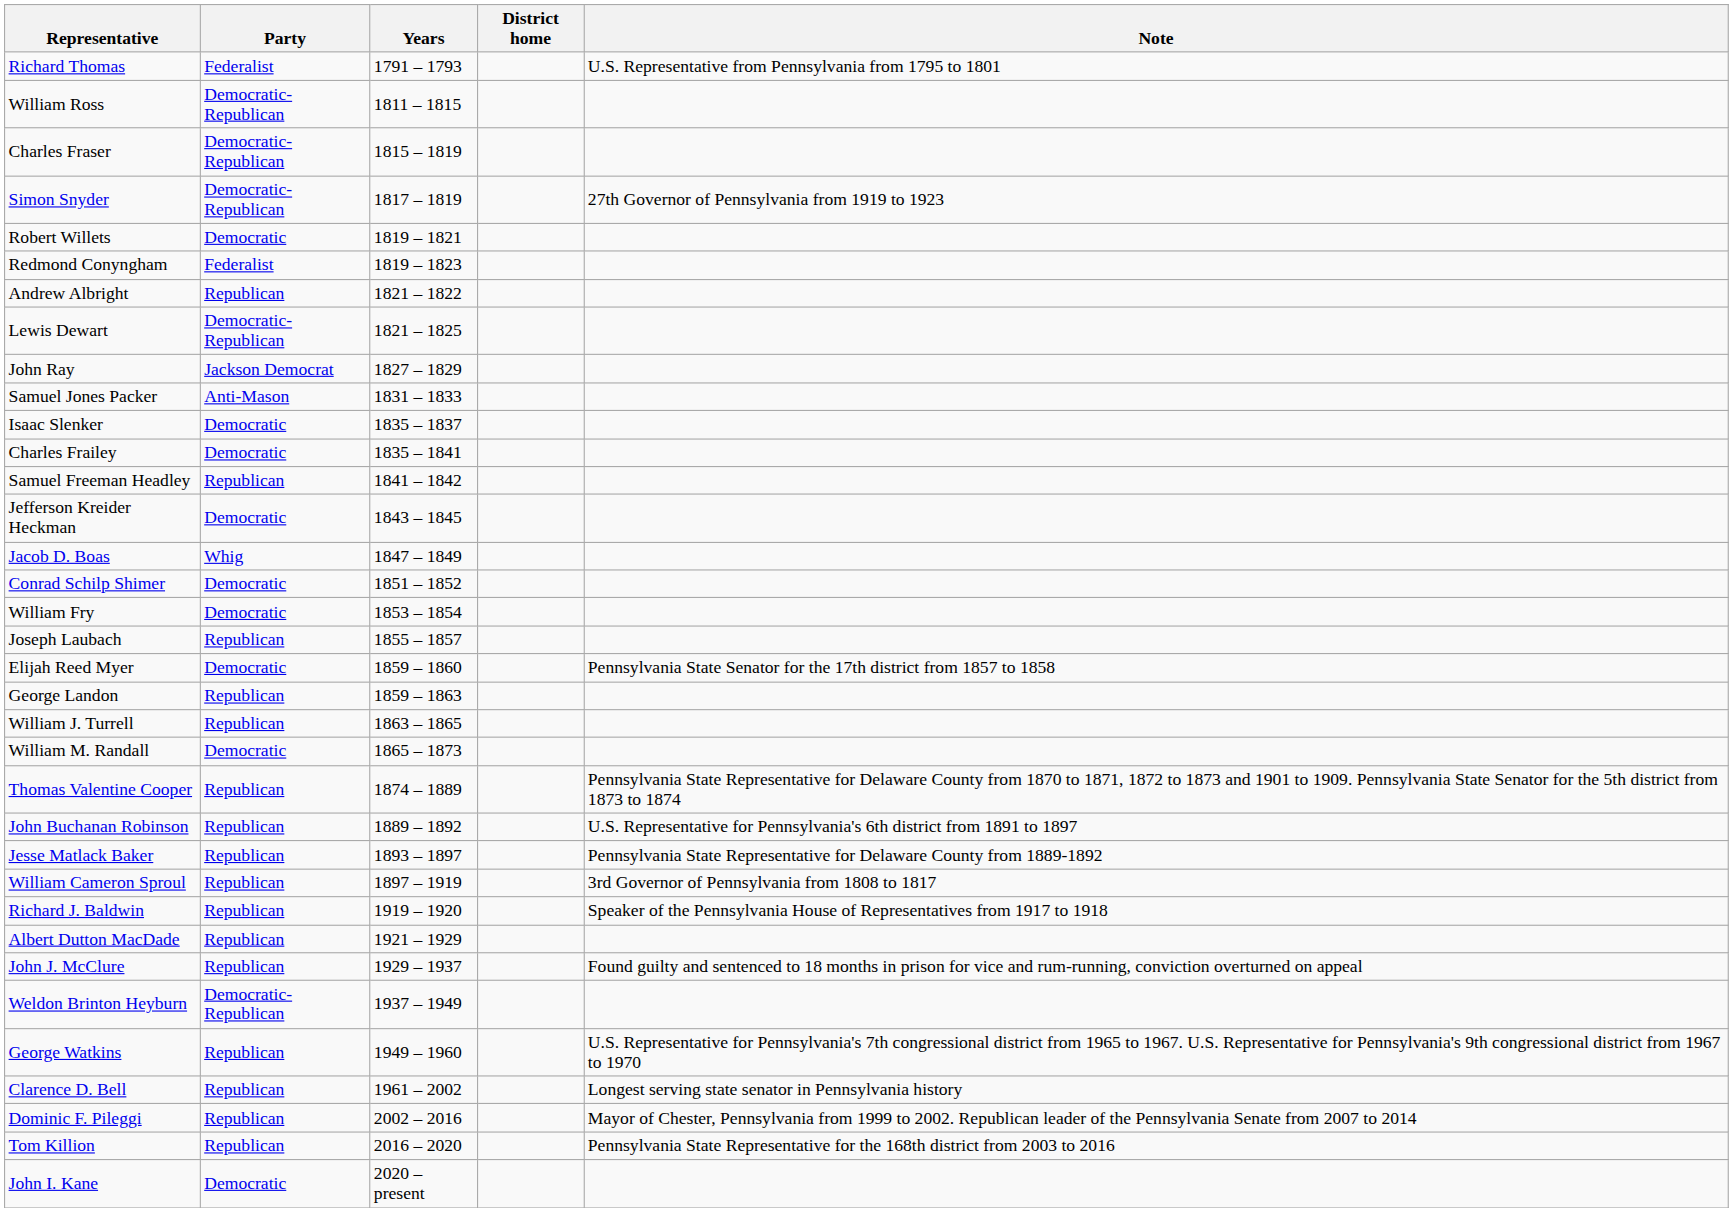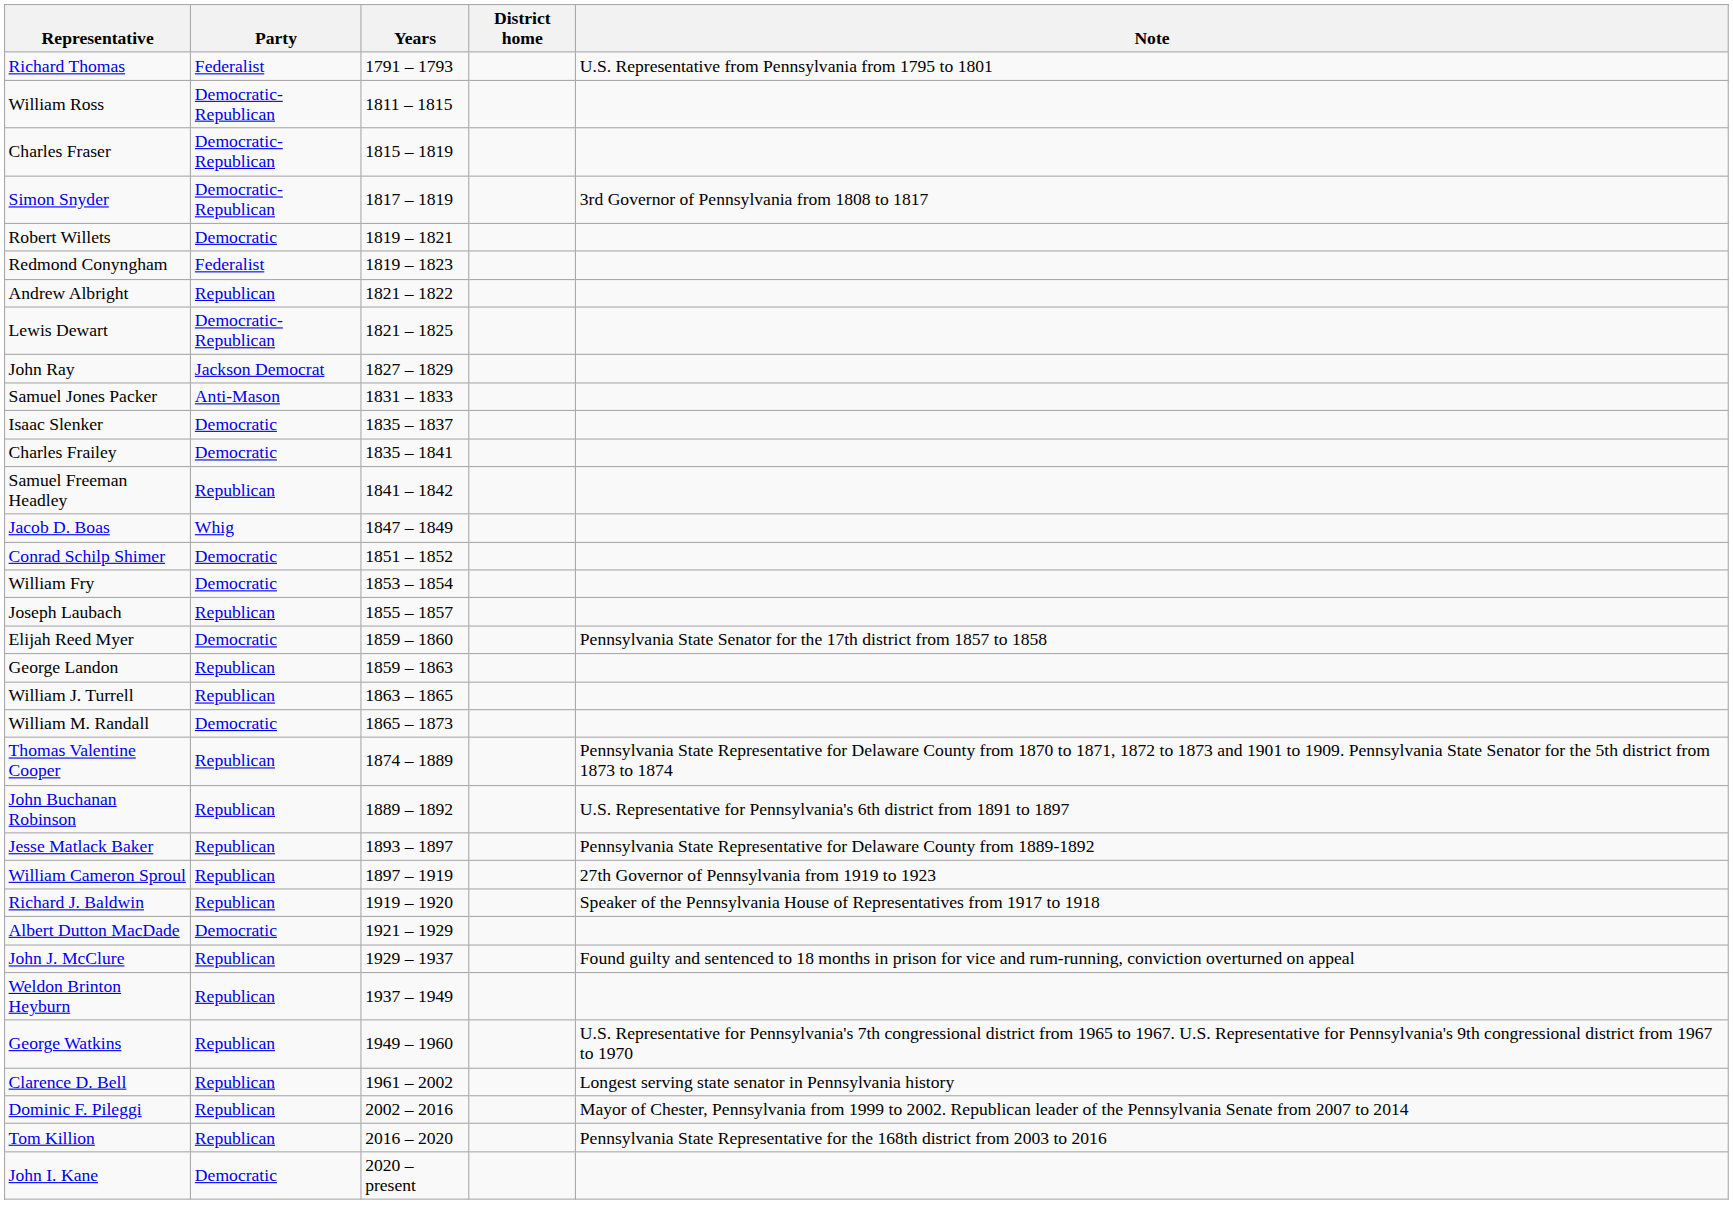Simon Snyder | Note: 27th Governor of Pennsylvania from 1919 to 1923 -> 3rd Governor of Pennsylvania from 1808 to 1817
- row: Jefferson Kreider Heckman | Democratic | 1843 – 1845
William Cameron Sproul | Note: 3rd Governor of Pennsylvania from 1808 to 1817 -> 27th Governor of Pennsylvania from 1919 to 1923
Albert Dutton MacDade | Party: Republican -> Democratic
Weldon Brinton Heyburn | Party: Democratic-Republican -> Republican
